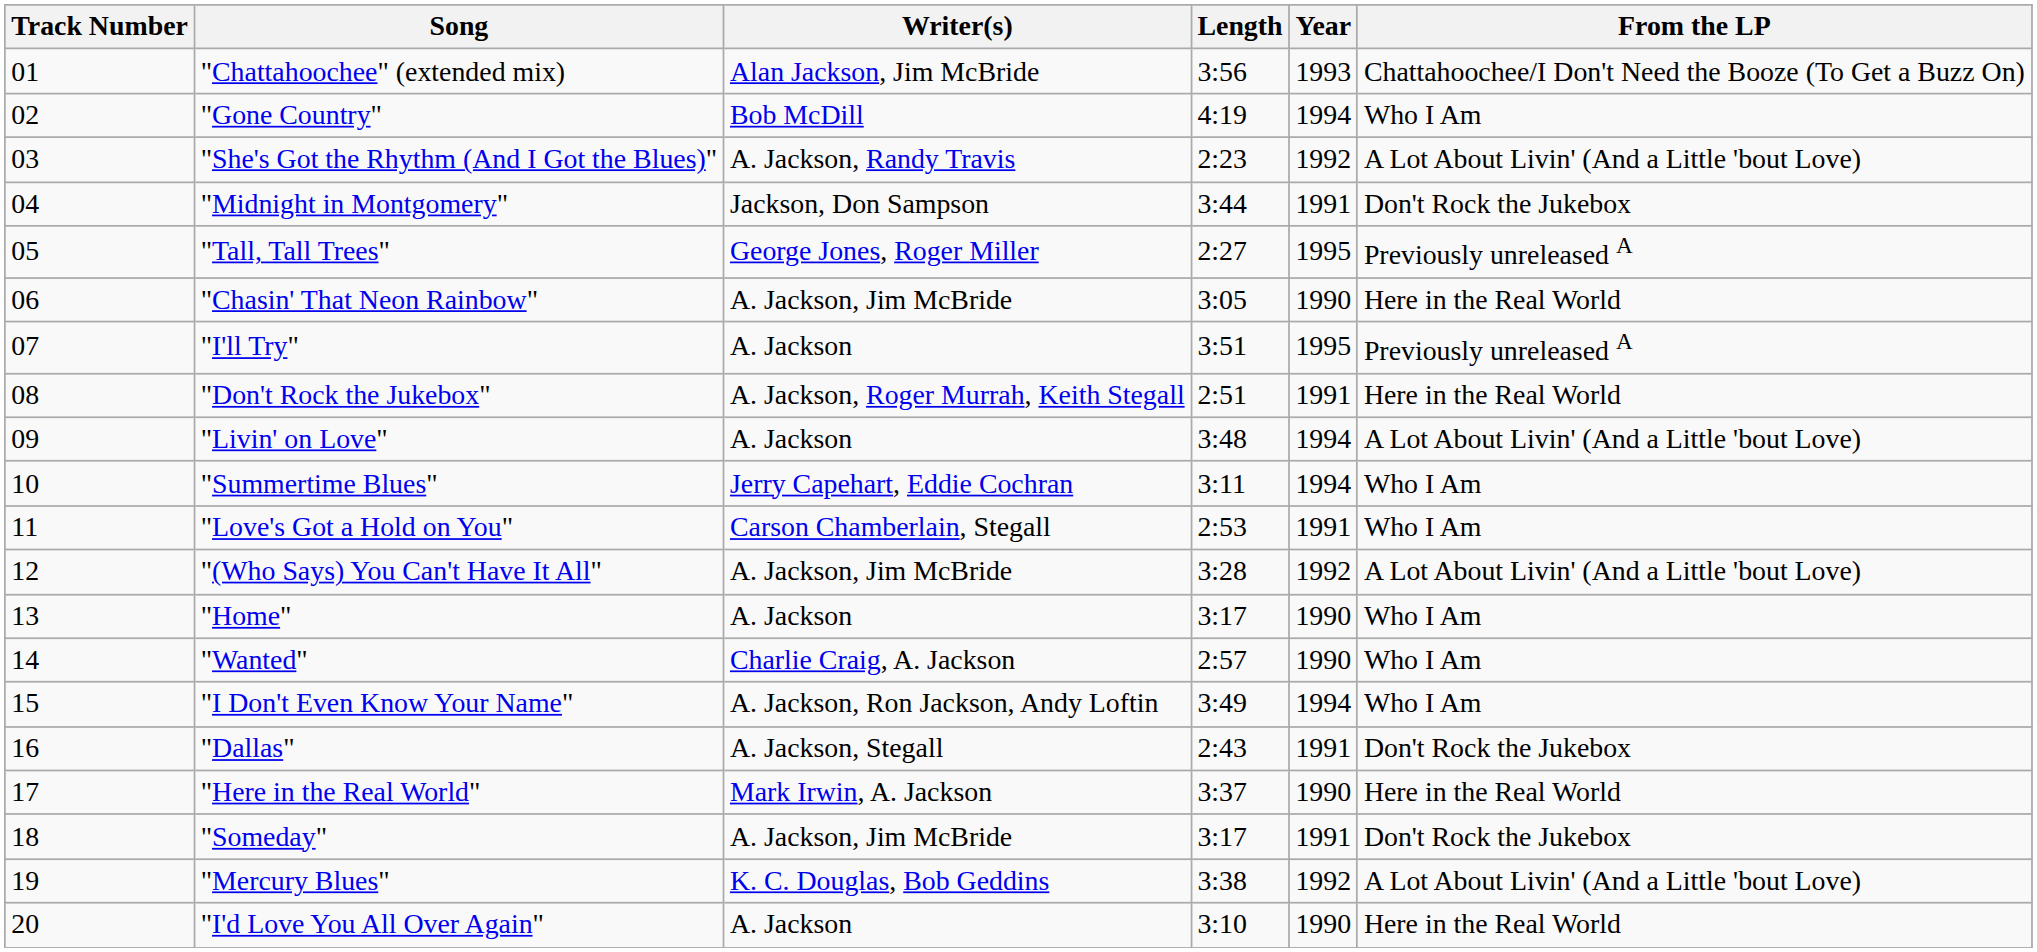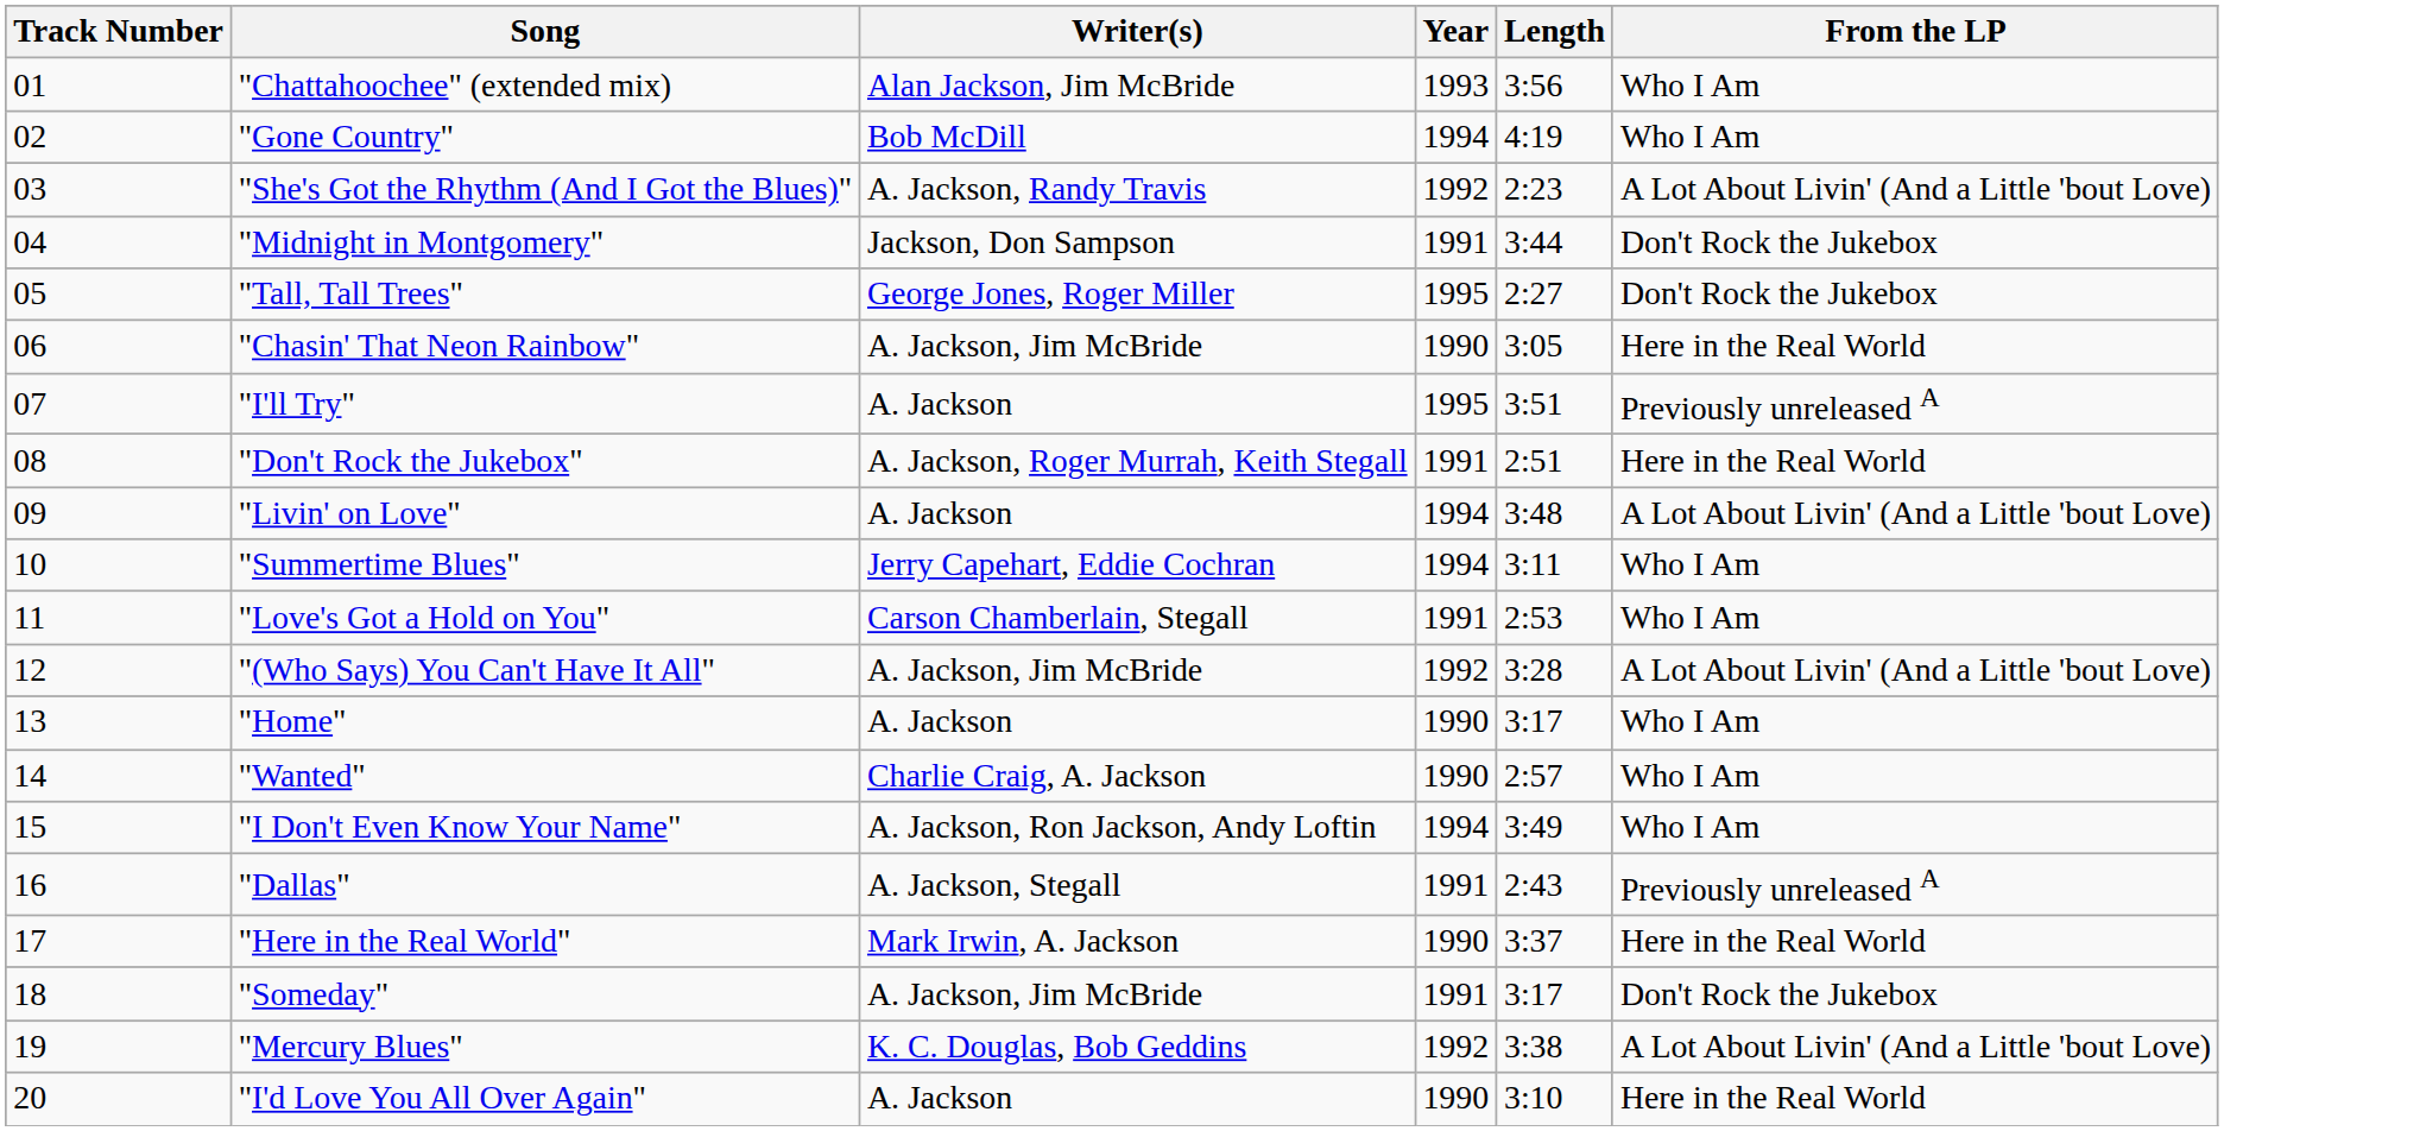columns swapped: Length <-> Year
"Chattahoochee" (extended mix) | From the LP: Chattahoochee/I Don't Need the Booze (To Get a Buzz On) -> Who I Am
"Tall, Tall Trees" | From the LP: Previously unreleased A -> Don't Rock the Jukebox
"Dallas" | From the LP: Don't Rock the Jukebox -> Previously unreleased A
